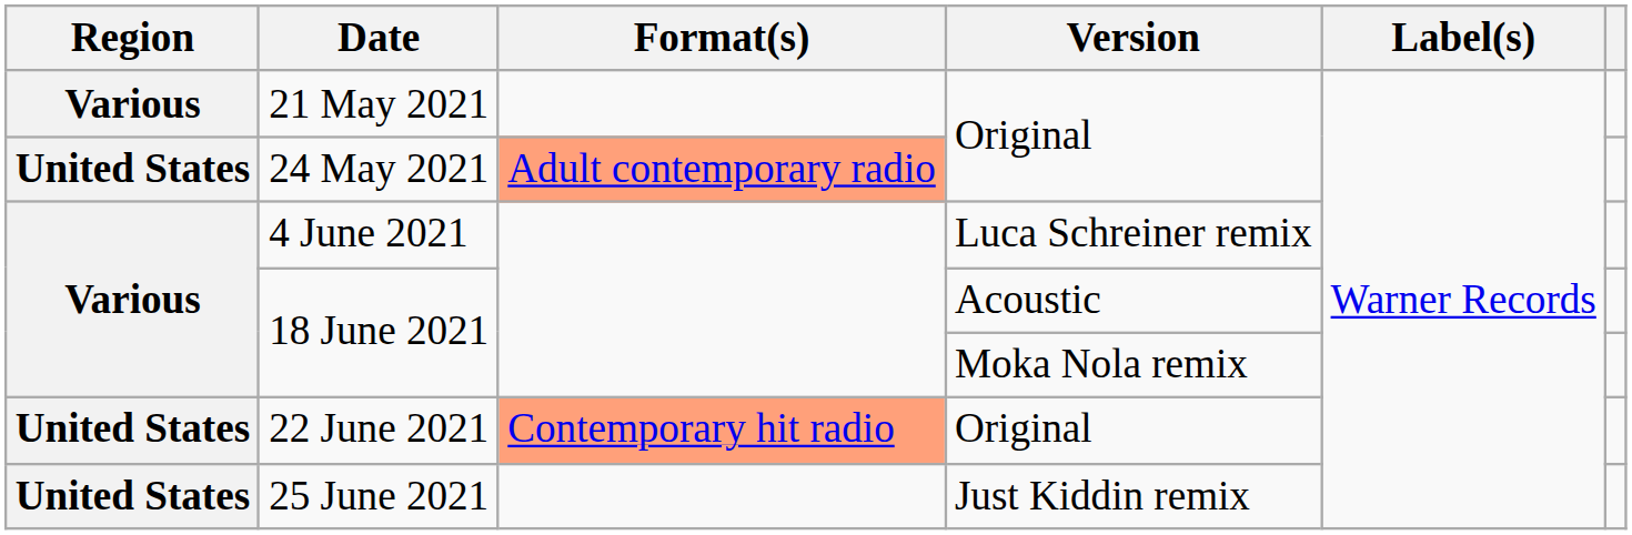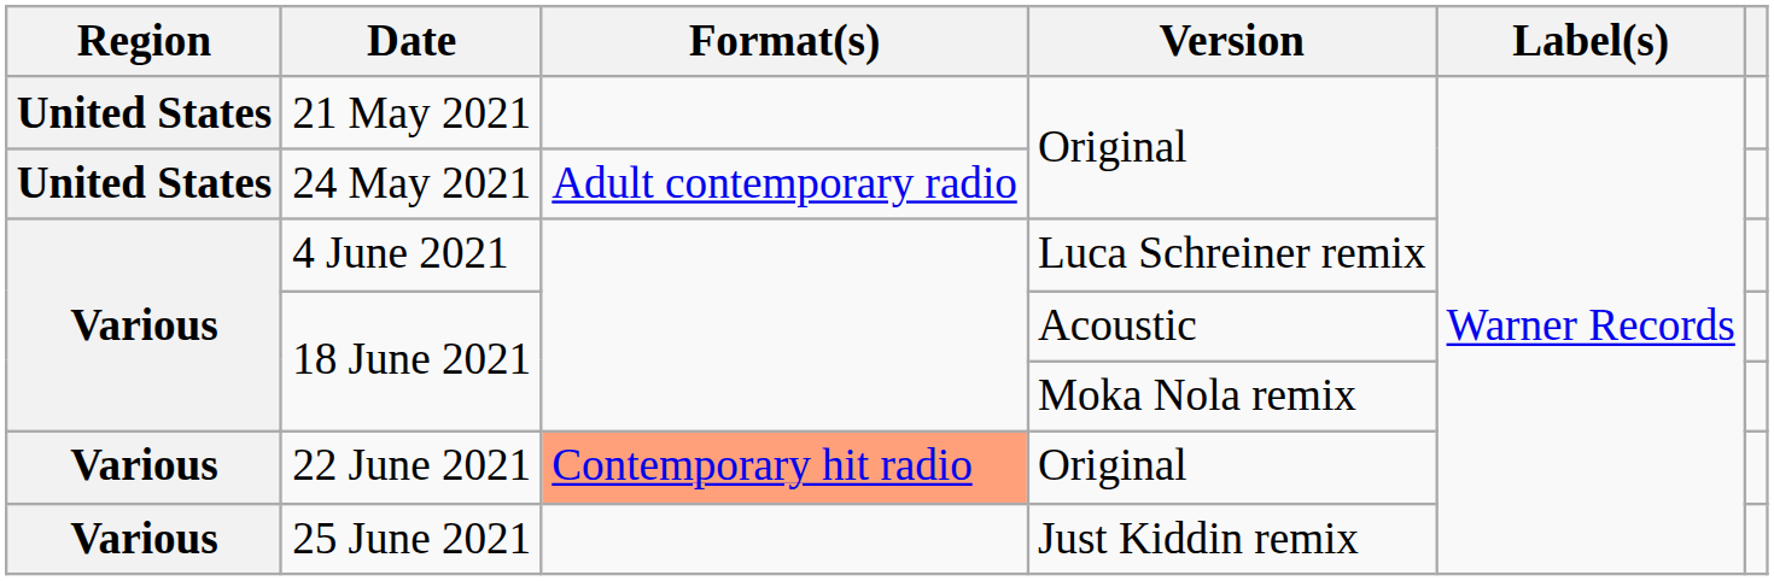21 May 2021 | Region: Various -> United States
24 May 2021 | Format(s): lightsalmon background -> no background
22 June 2021 | Region: United States -> Various
25 June 2021 | Region: United States -> Various
